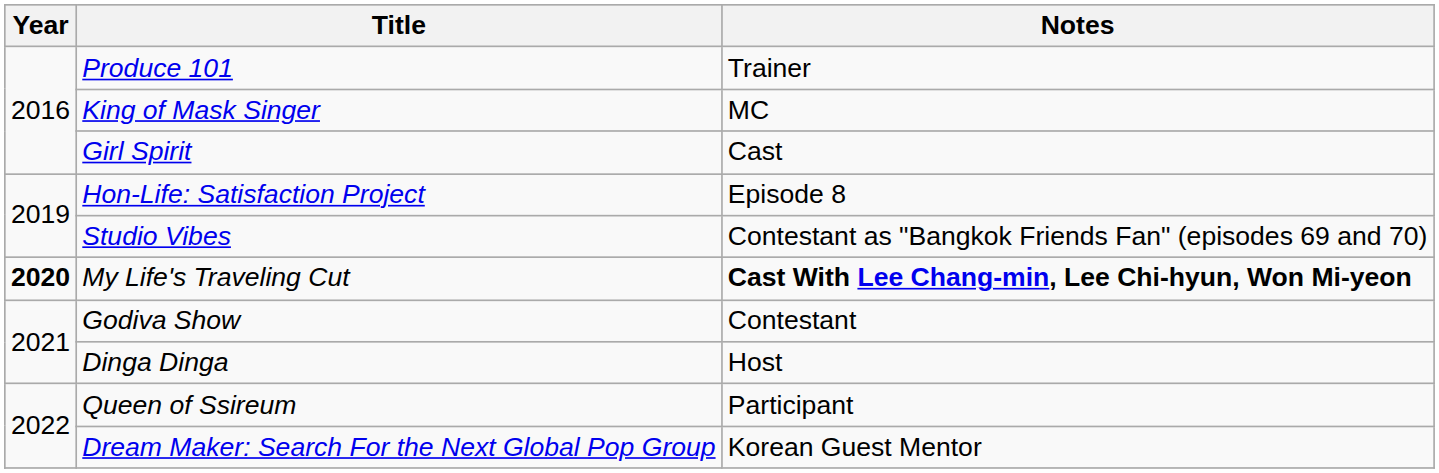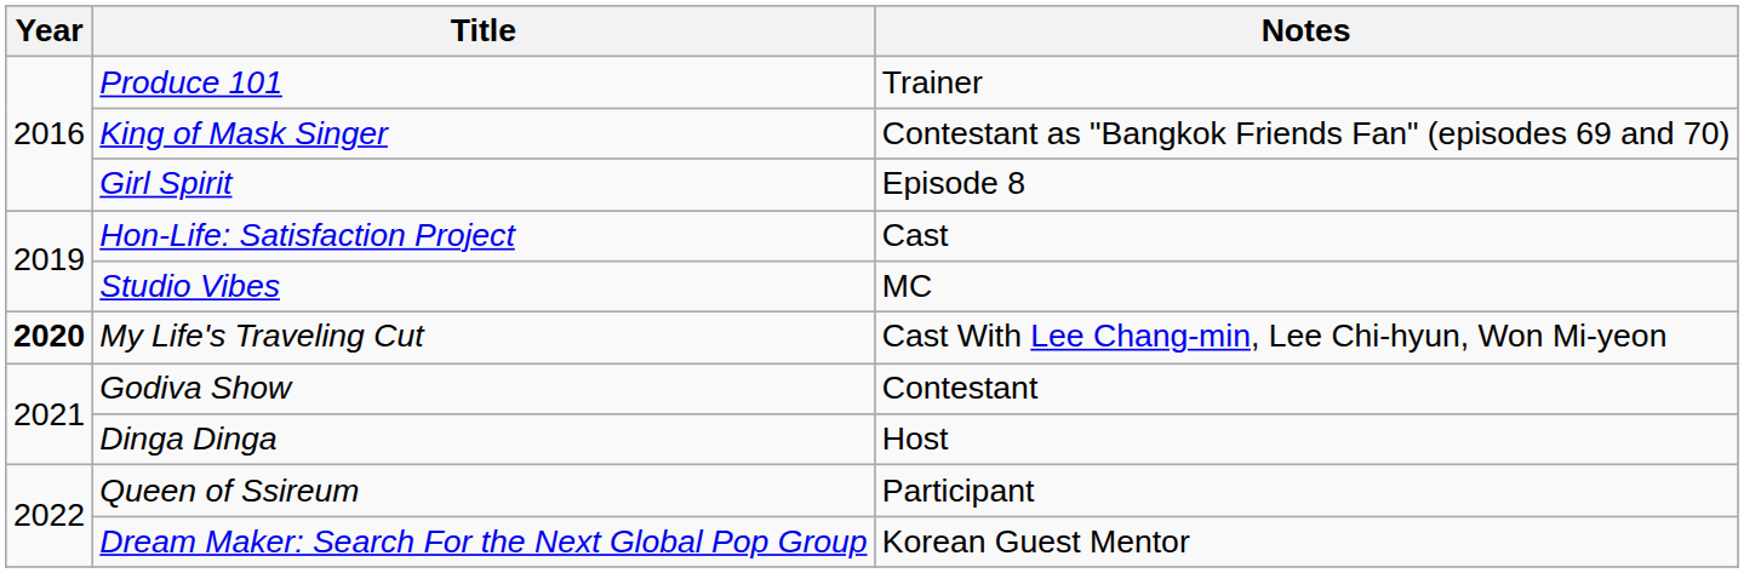King of Mask Singer | Notes: MC -> Contestant as "Bangkok Friends Fan" (episodes 69 and 70)
Girl Spirit | Notes: Cast -> Episode 8
Hon-Life: Satisfaction Project | Notes: Episode 8 -> Cast
Studio Vibes | Notes: Contestant as "Bangkok Friends Fan" (episodes 69 and 70) -> MC
My Life's Traveling Cut | Notes: bold -> normal
